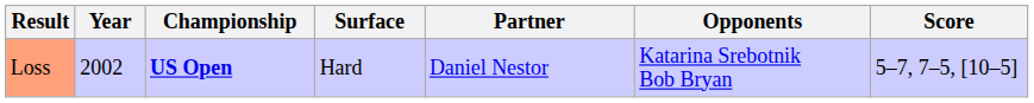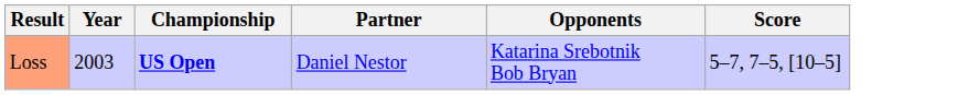- column: Surface | Hard
Loss | Year: 2002 -> 2003
